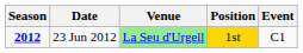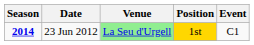23 Jun 2012 | Season: 2012 -> 2014
